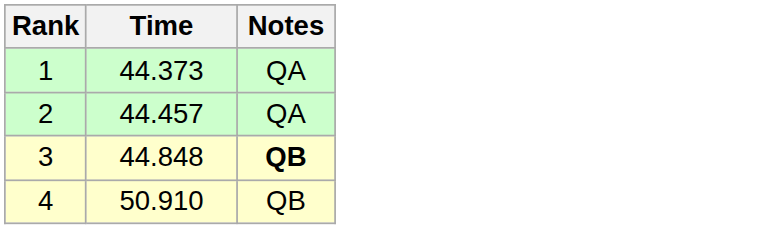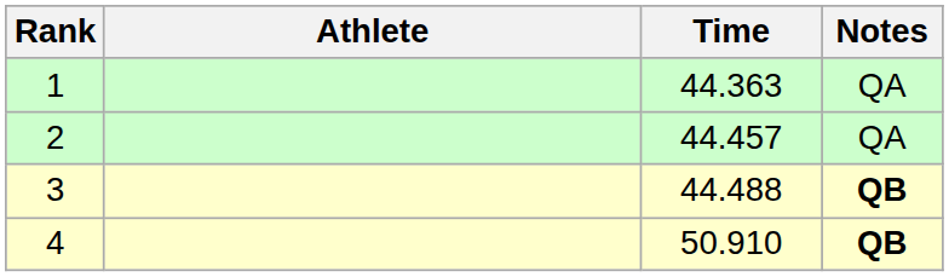+ column: Athlete
1 | Time: 44.373 -> 44.363
3 | Time: 44.848 -> 44.488
4 | Notes: normal -> bold
